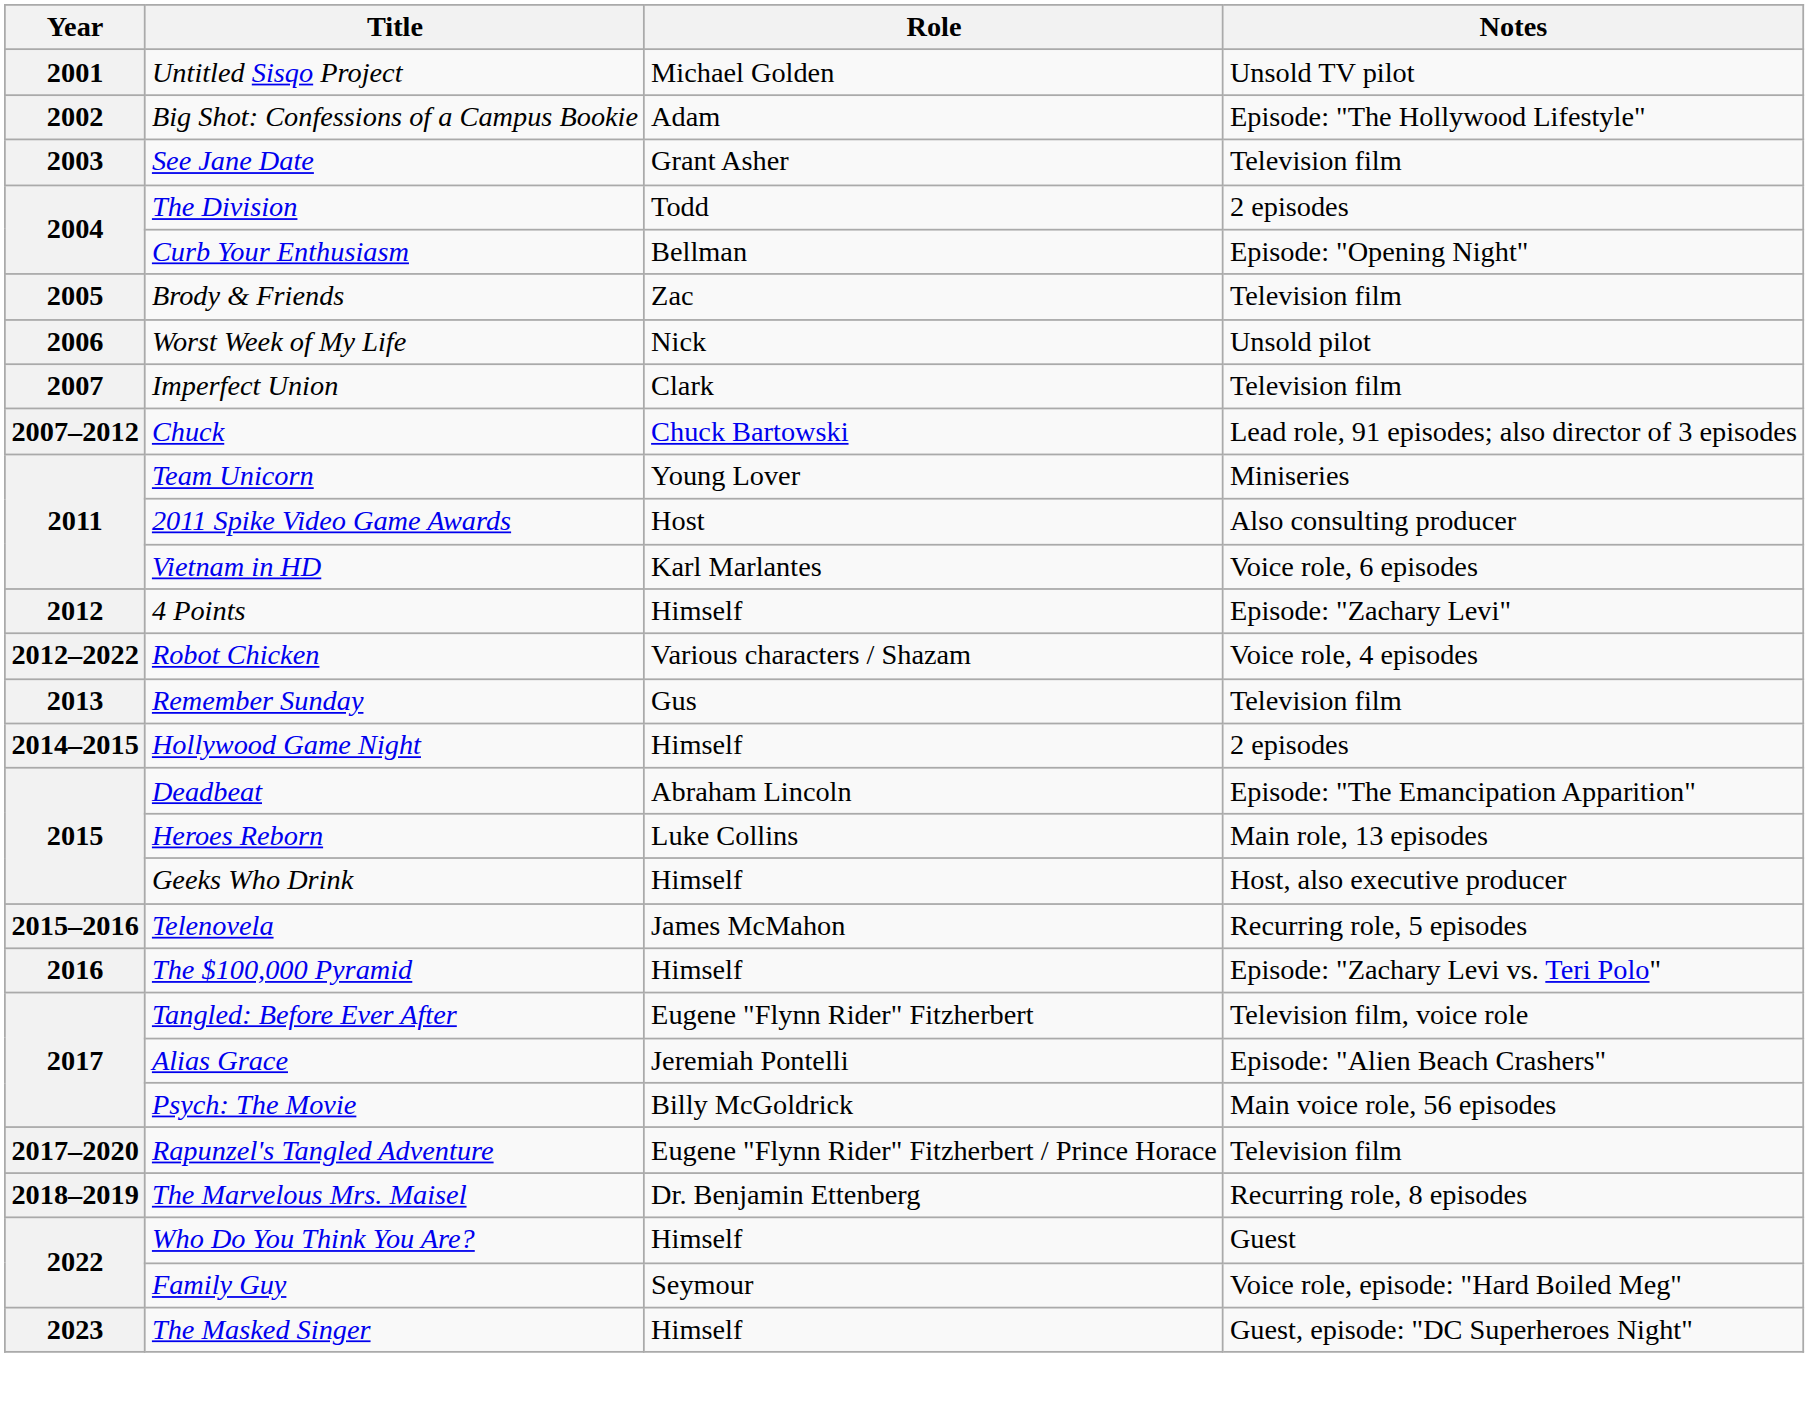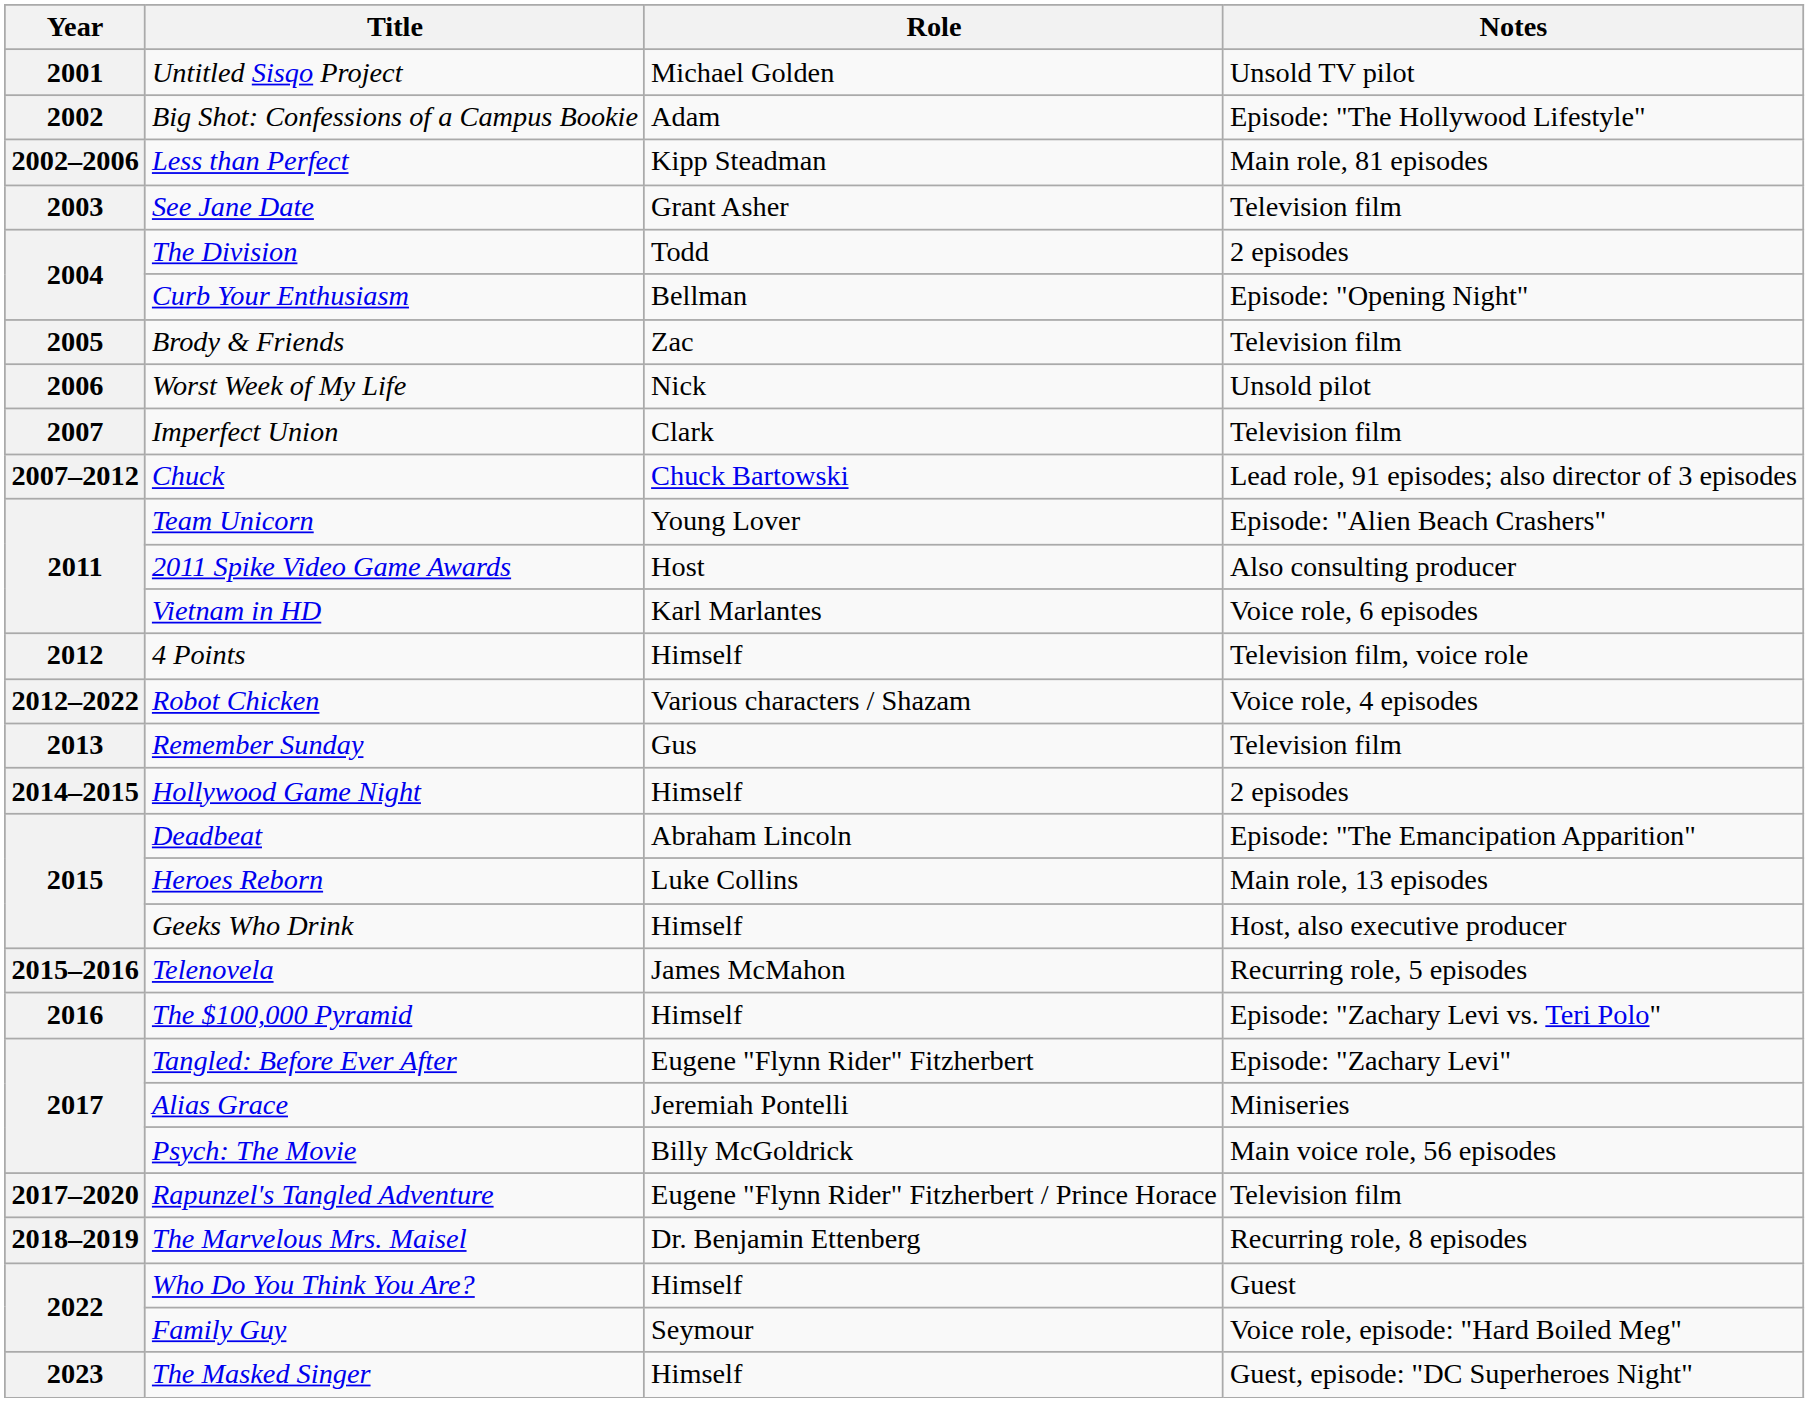+ row: 2002–2006 | Less than Perfect | Kipp Steadman | Main role, 81 episodes
Team Unicorn | Notes: Miniseries -> Episode: "Alien Beach Crashers"
4 Points | Notes: Episode: "Zachary Levi" -> Television film, voice role
Tangled: Before Ever After | Notes: Television film, voice role -> Episode: "Zachary Levi"
Alias Grace | Notes: Episode: "Alien Beach Crashers" -> Miniseries
